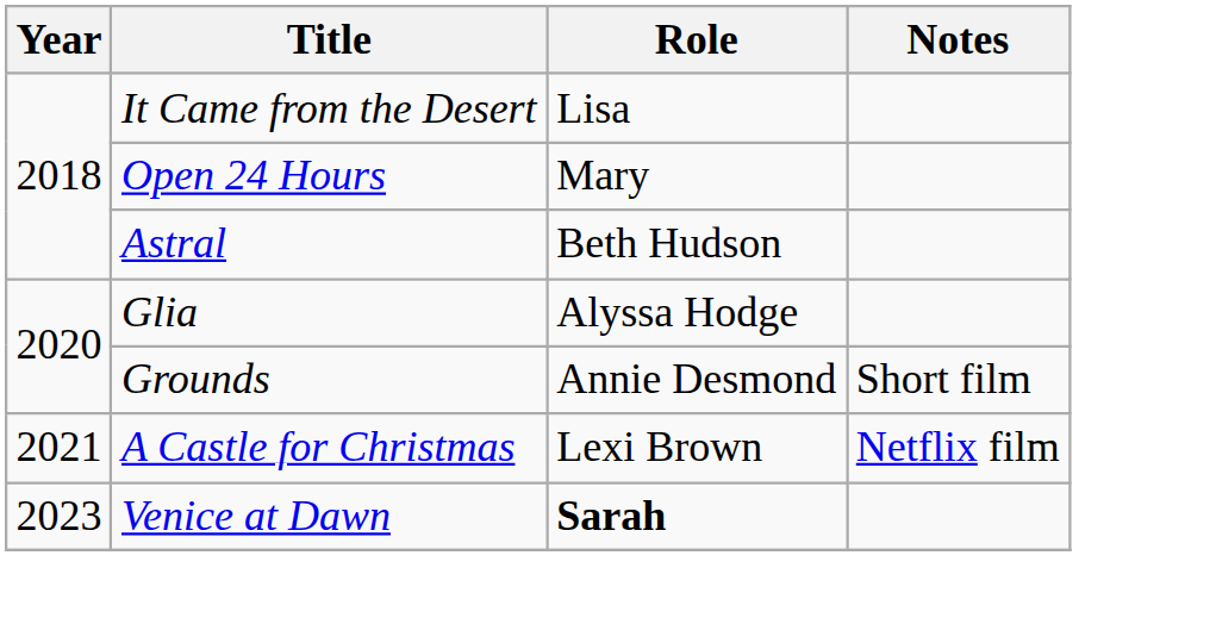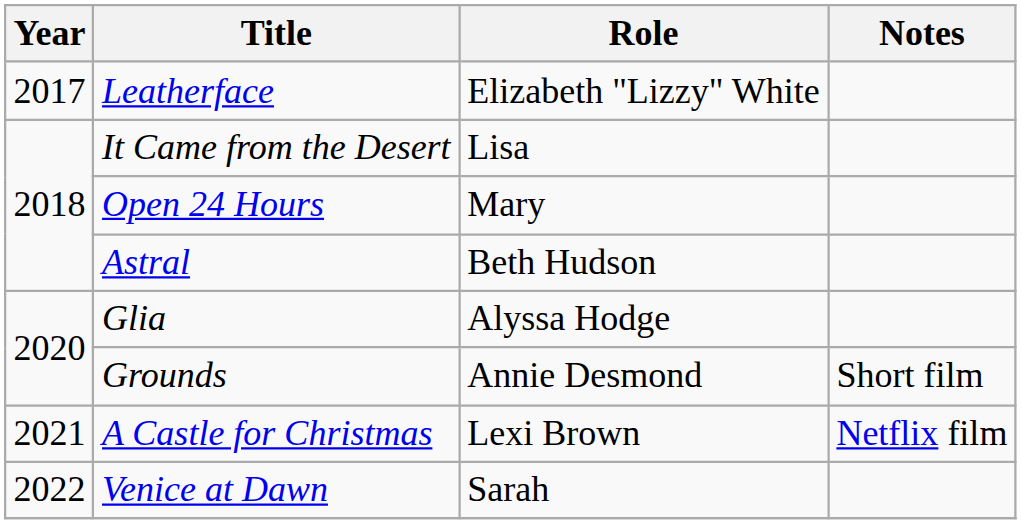+ row: 2017 | Leatherface | Elizabeth "Lizzy" White
Venice at Dawn | Year: 2023 -> 2022
Venice at Dawn | Role: bold -> normal
